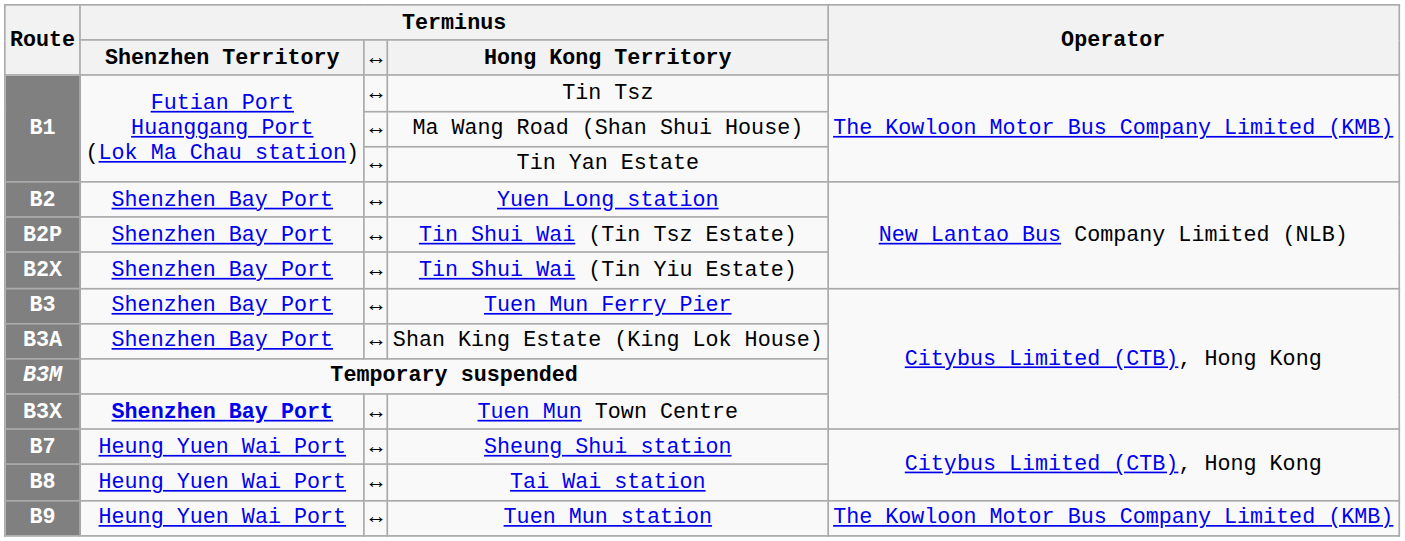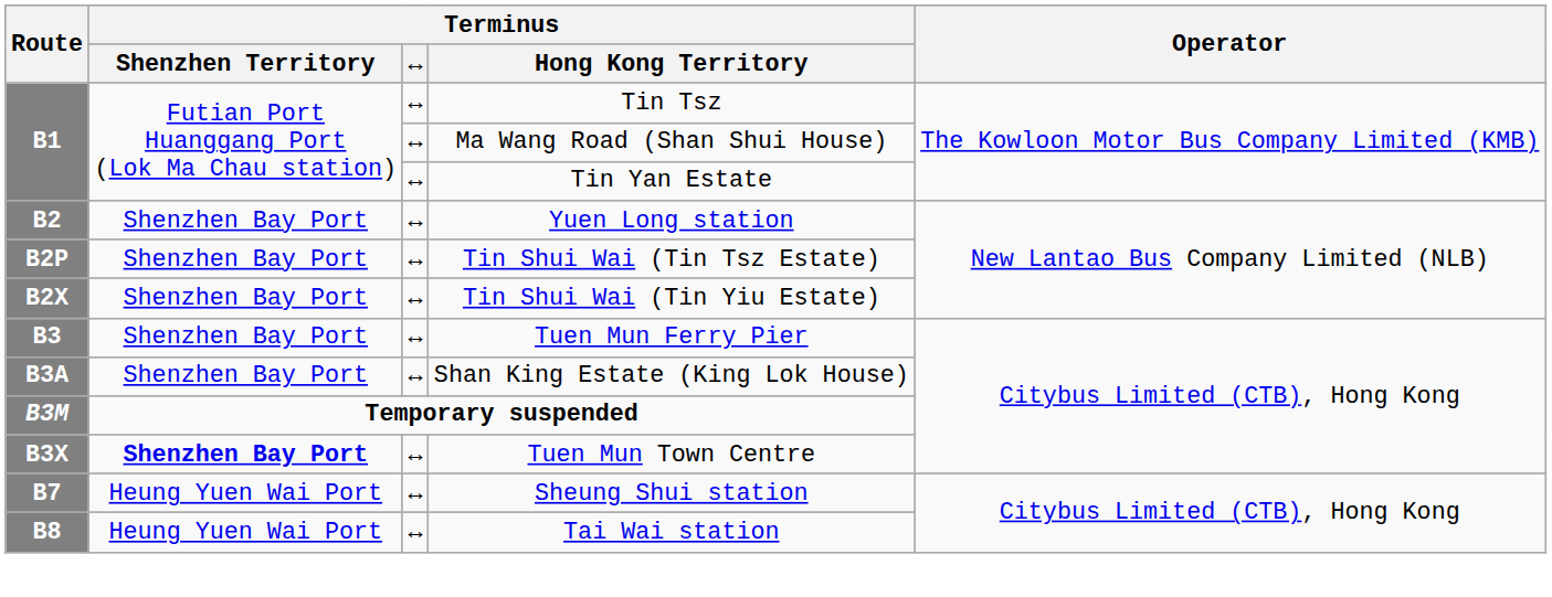- row: B9 | Heung Yuen Wai Port | ↔ | Tuen Mun station | The Kowloon Motor Bus Company Limited (KMB)
